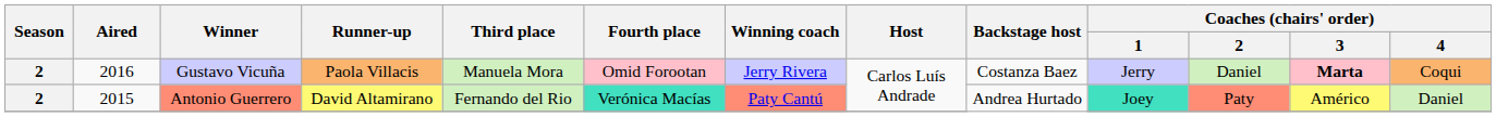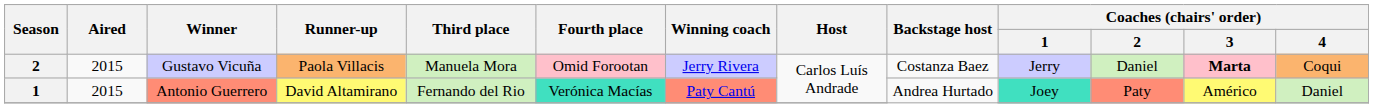Gustavo Vicuña | Aired: 2016 -> 2015
Antonio Guerrero | Season: 2 -> 1
